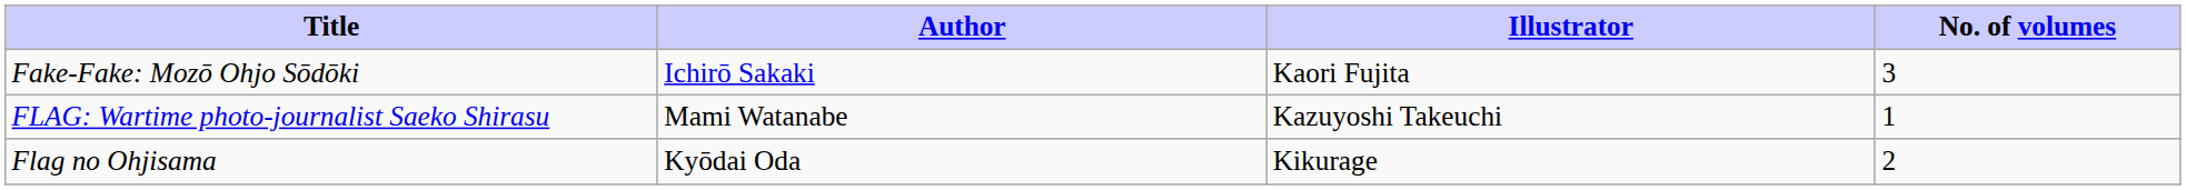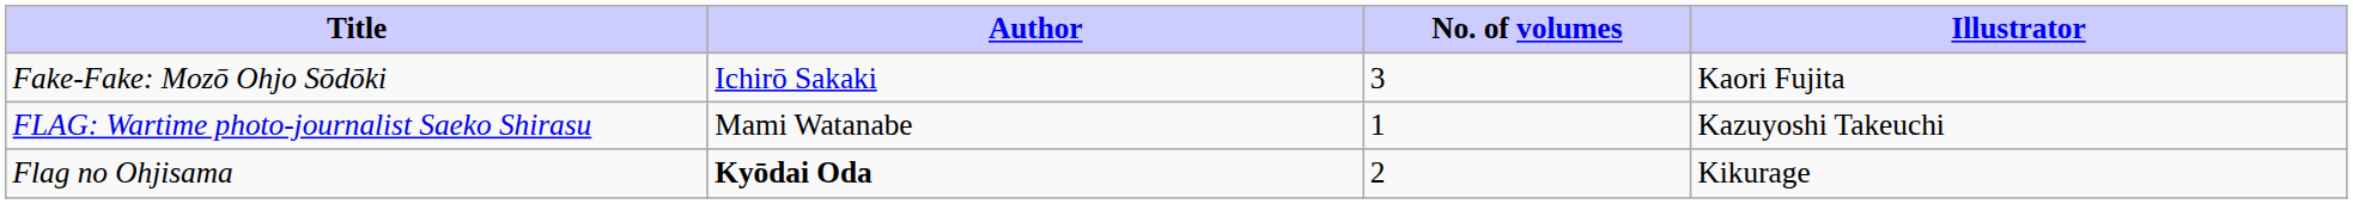columns swapped: Illustrator <-> No. of volumes
Flag no Ohjisama | Author: normal -> bold
